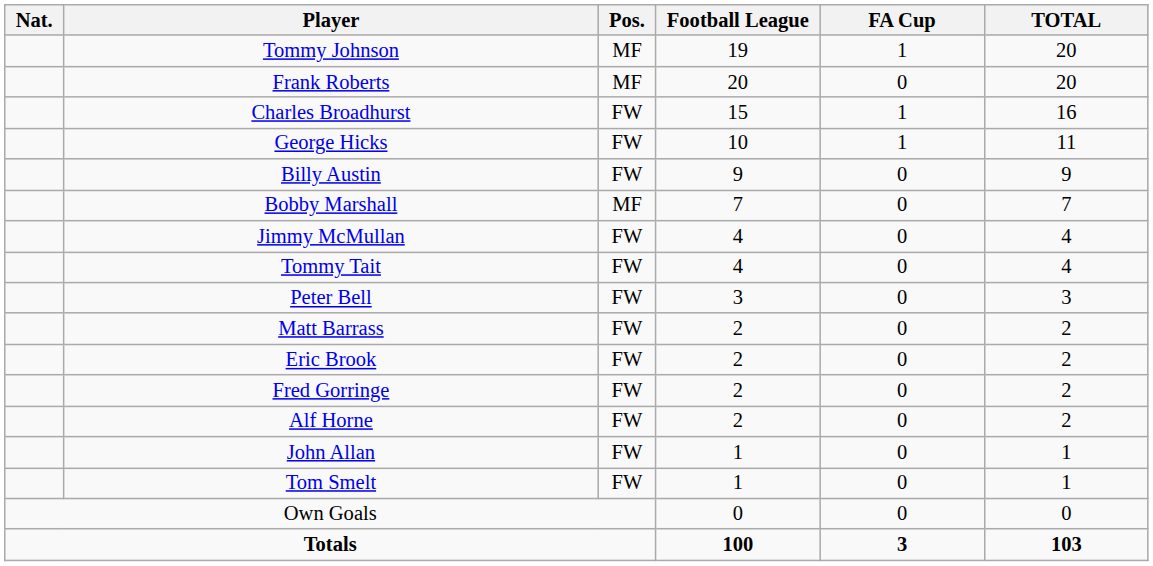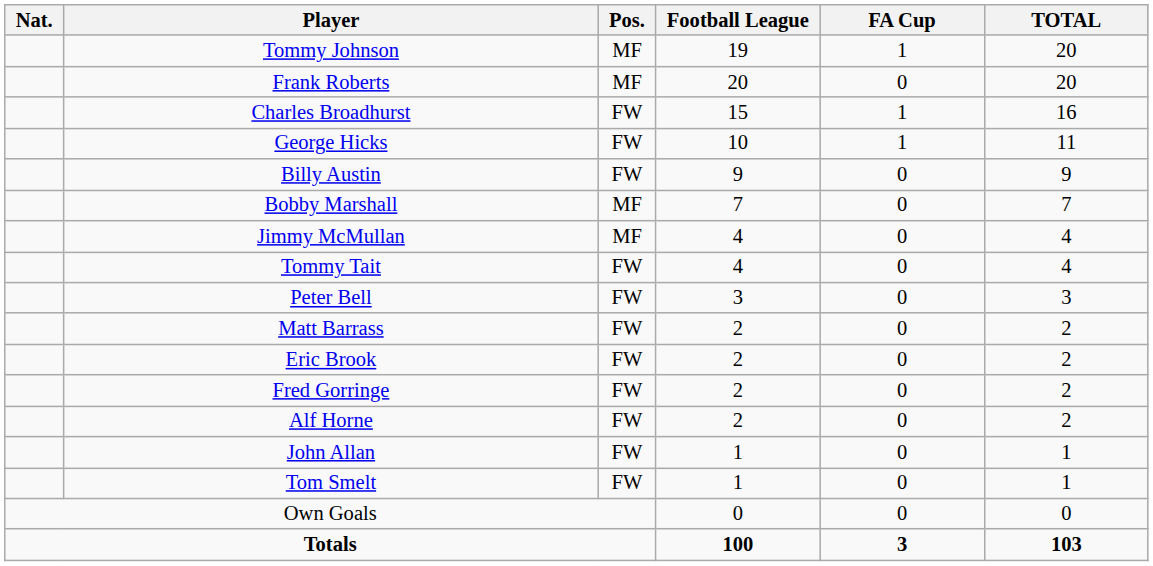Jimmy McMullan | Pos.: FW -> MF
